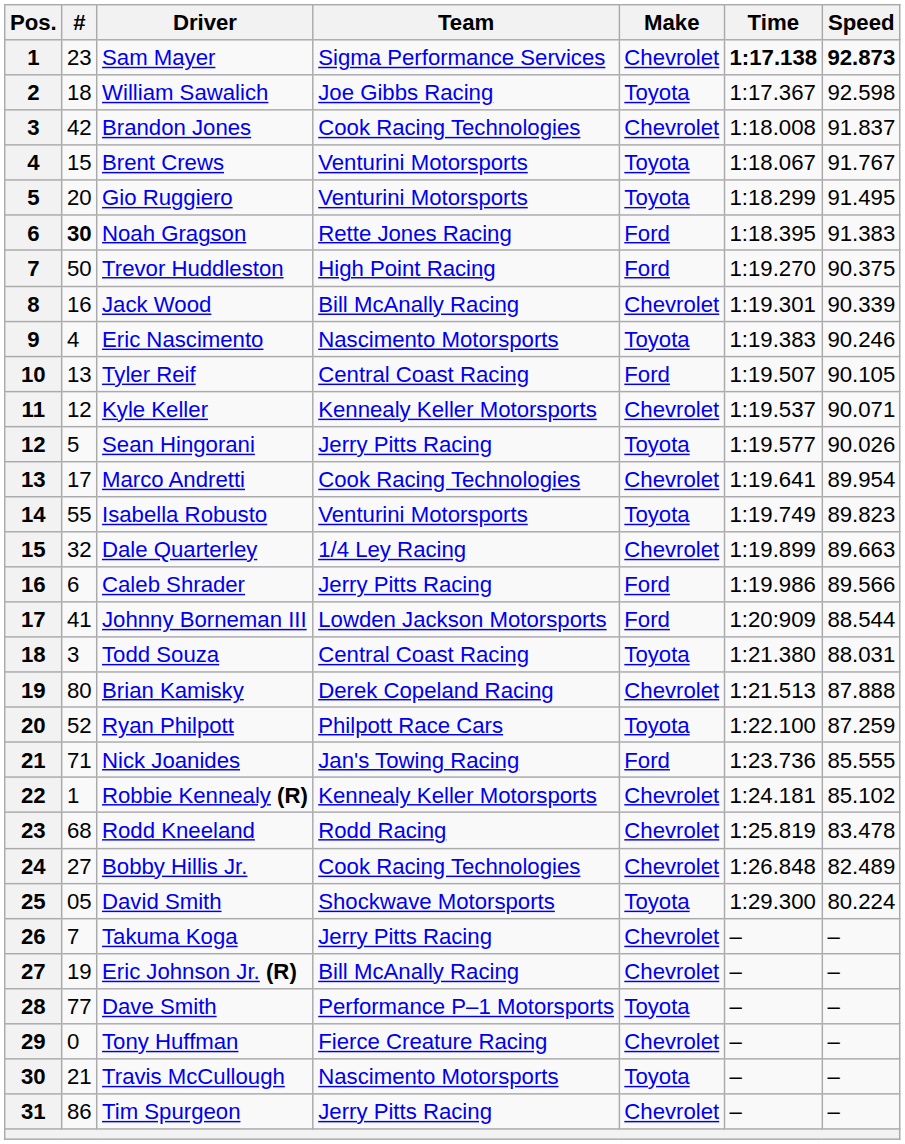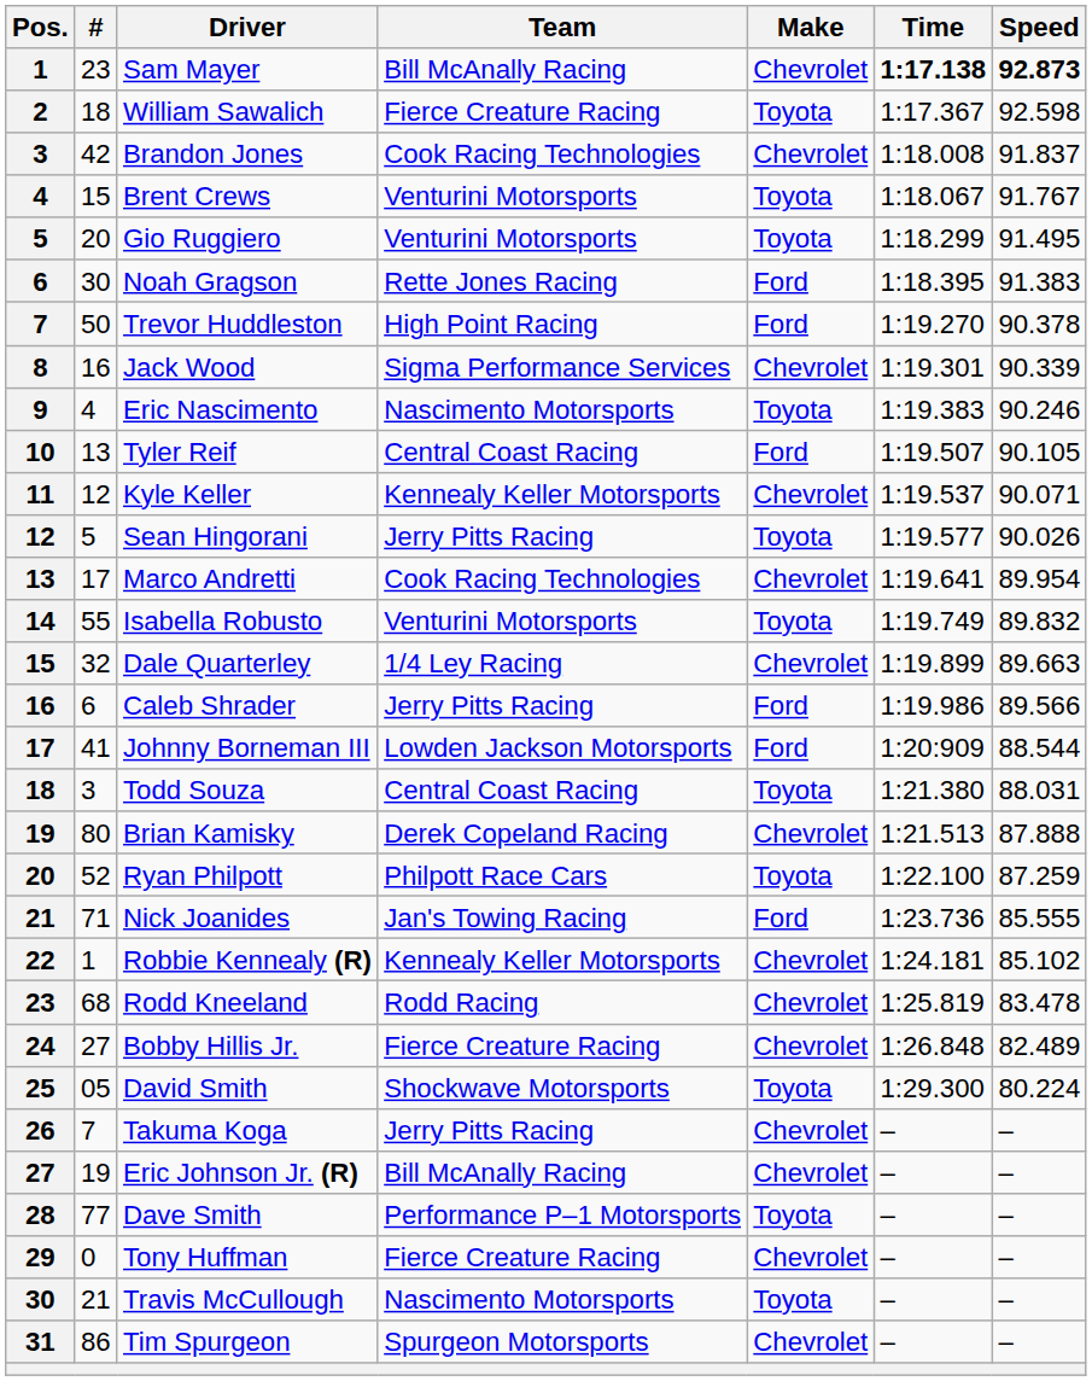Sam Mayer | Team: Sigma Performance Services -> Bill McAnally Racing
William Sawalich | Team: Joe Gibbs Racing -> Fierce Creature Racing
Noah Gragson | #: bold -> normal
Trevor Huddleston | Speed: 90.375 -> 90.378
Jack Wood | Team: Bill McAnally Racing -> Sigma Performance Services
Isabella Robusto | Speed: 89.823 -> 89.832
Bobby Hillis Jr. | Team: Cook Racing Technologies -> Fierce Creature Racing
Tim Spurgeon | Team: Jerry Pitts Racing -> Spurgeon Motorsports
